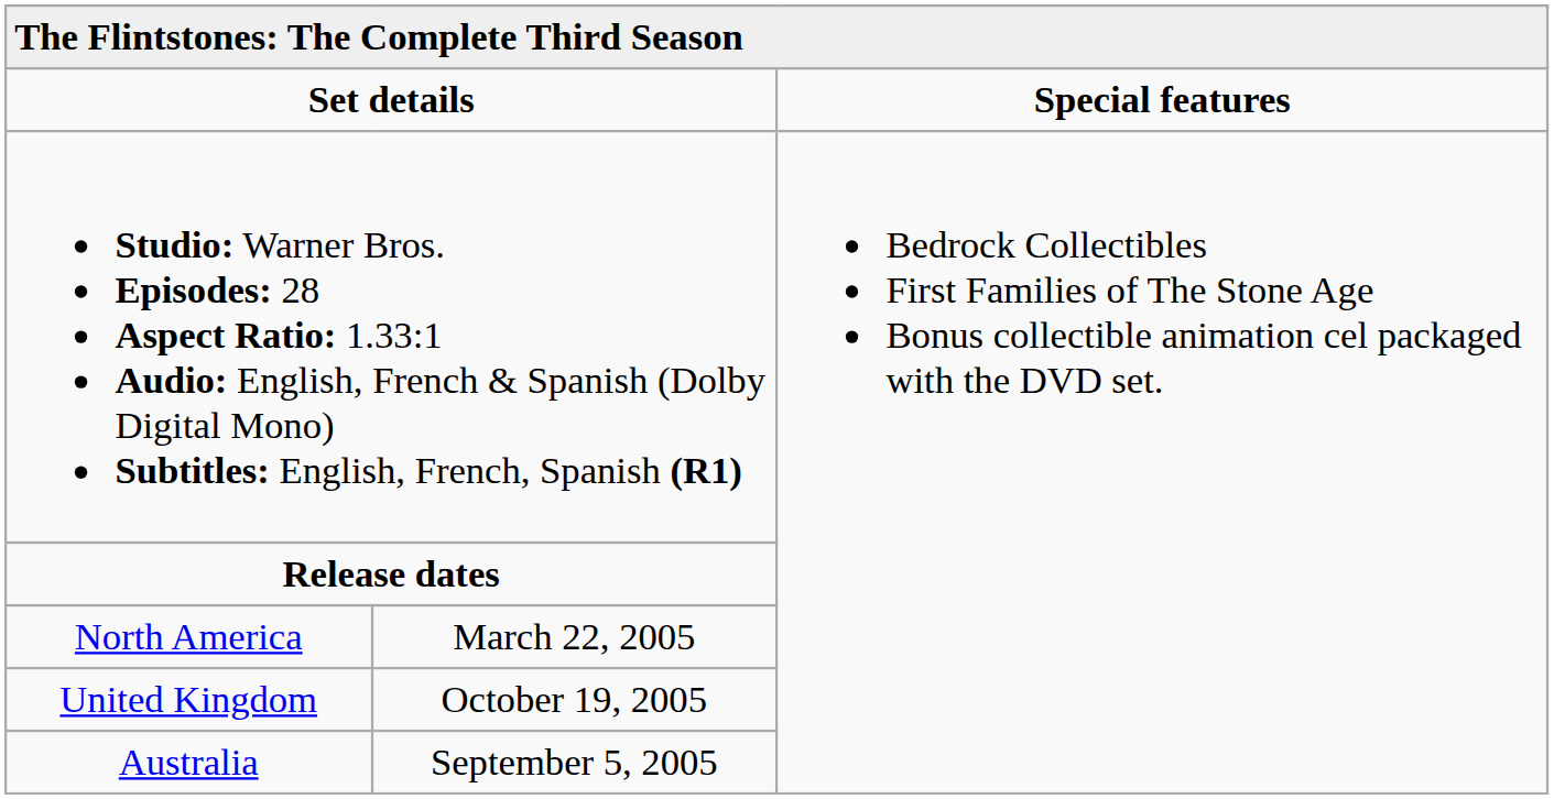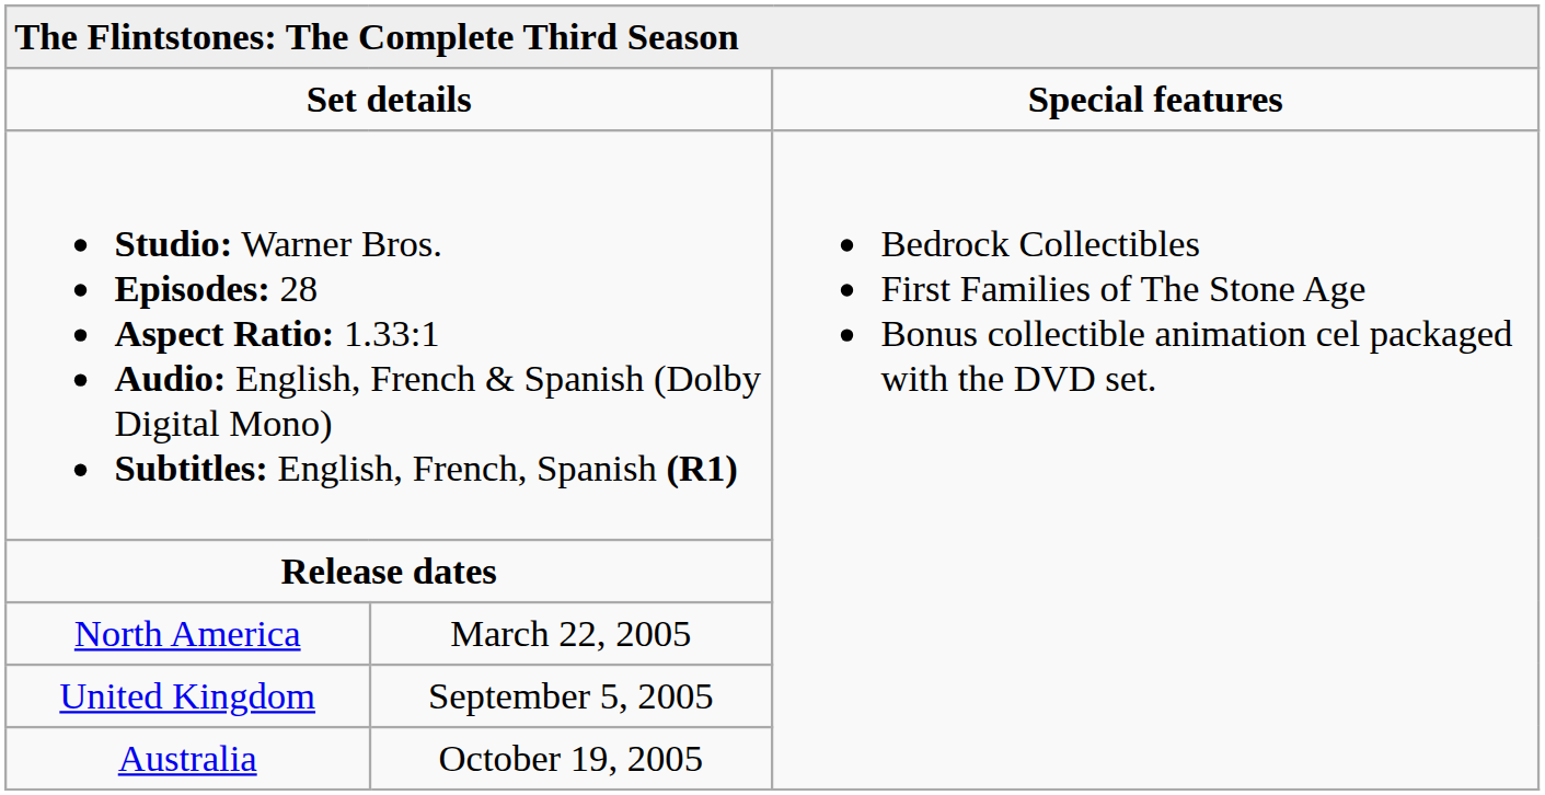United Kingdom | column 2: October 19, 2005 -> September 5, 2005
Australia | column 2: September 5, 2005 -> October 19, 2005
